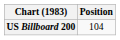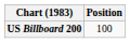US Billboard 200 | Position: 104 -> 100
